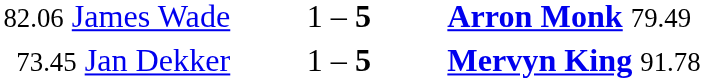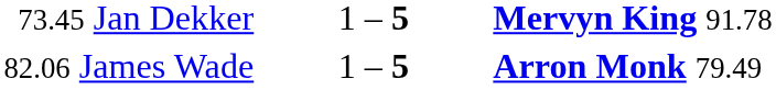rows swapped: 73.45 Jan Dekker <-> 82.06 James Wade
